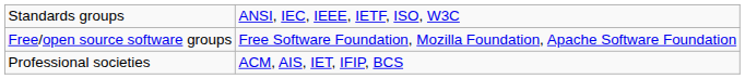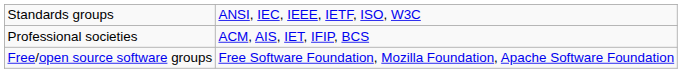rows swapped: Professional societies <-> Free/open source software groups
